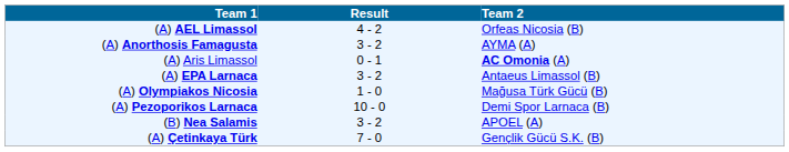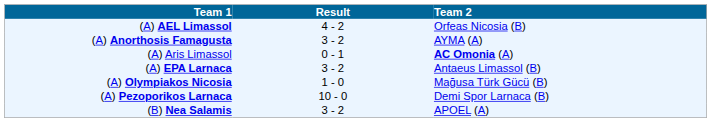- row: (A) Çetinkaya Türk | 7 - 0 | Gençlik Gücü S.K. (B)
